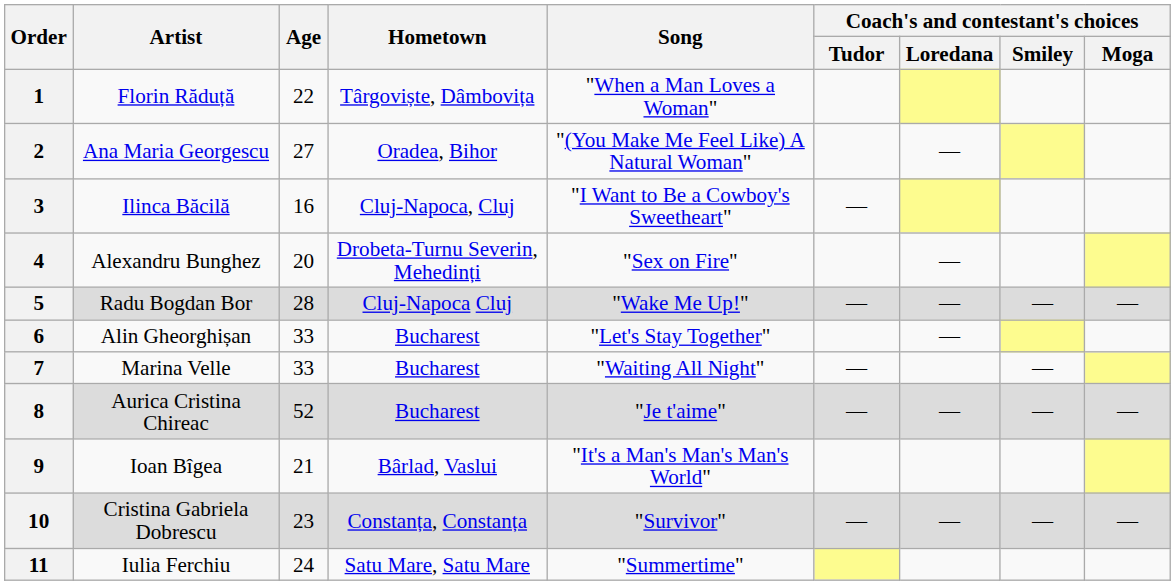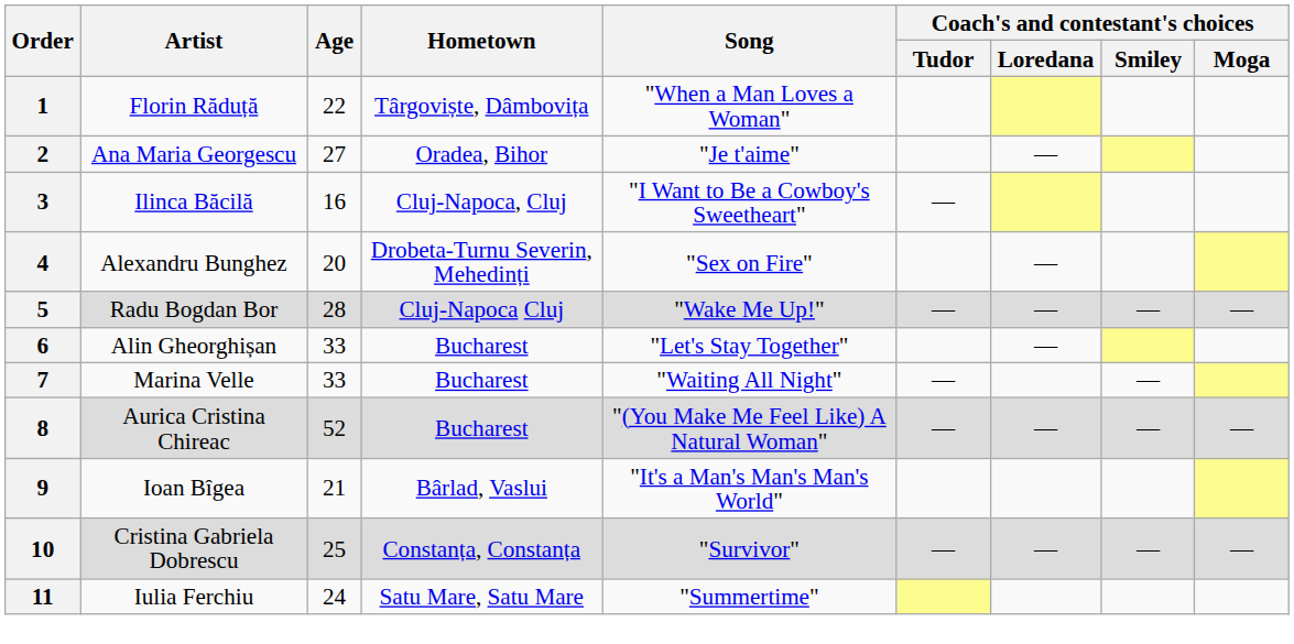2 | Song: "(You Make Me Feel Like) A Natural Woman" -> "Je t'aime"
8 | Song: "Je t'aime" -> "(You Make Me Feel Like) A Natural Woman"
10 | Age: 23 -> 25
